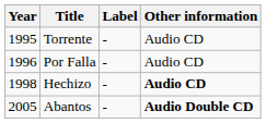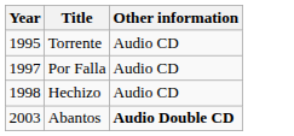- column: Label | - | - | - | -
Por Falla | Year: 1996 -> 1997
Hechizo | Other information: bold -> normal
Abantos | Year: 2005 -> 2003
